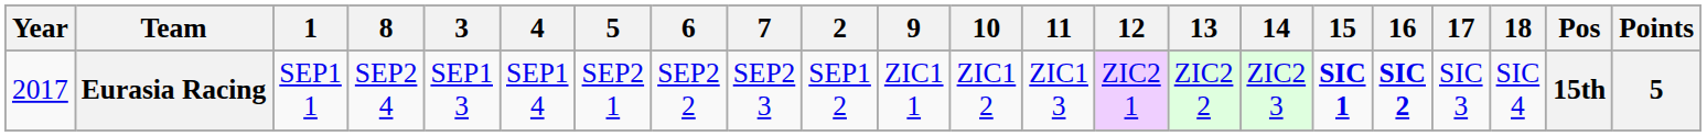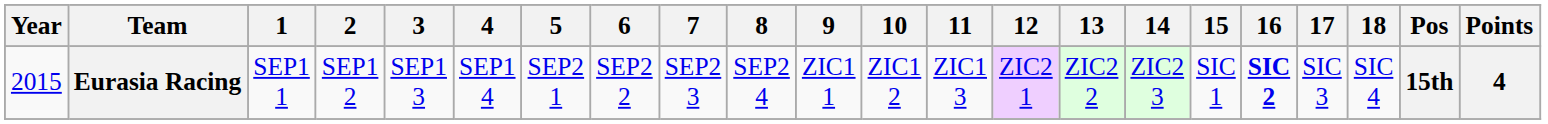columns swapped: 2 <-> 8
Eurasia Racing | Year: 2017 -> 2015
Eurasia Racing | 15: bold -> normal
Eurasia Racing | Points: 5 -> 4
